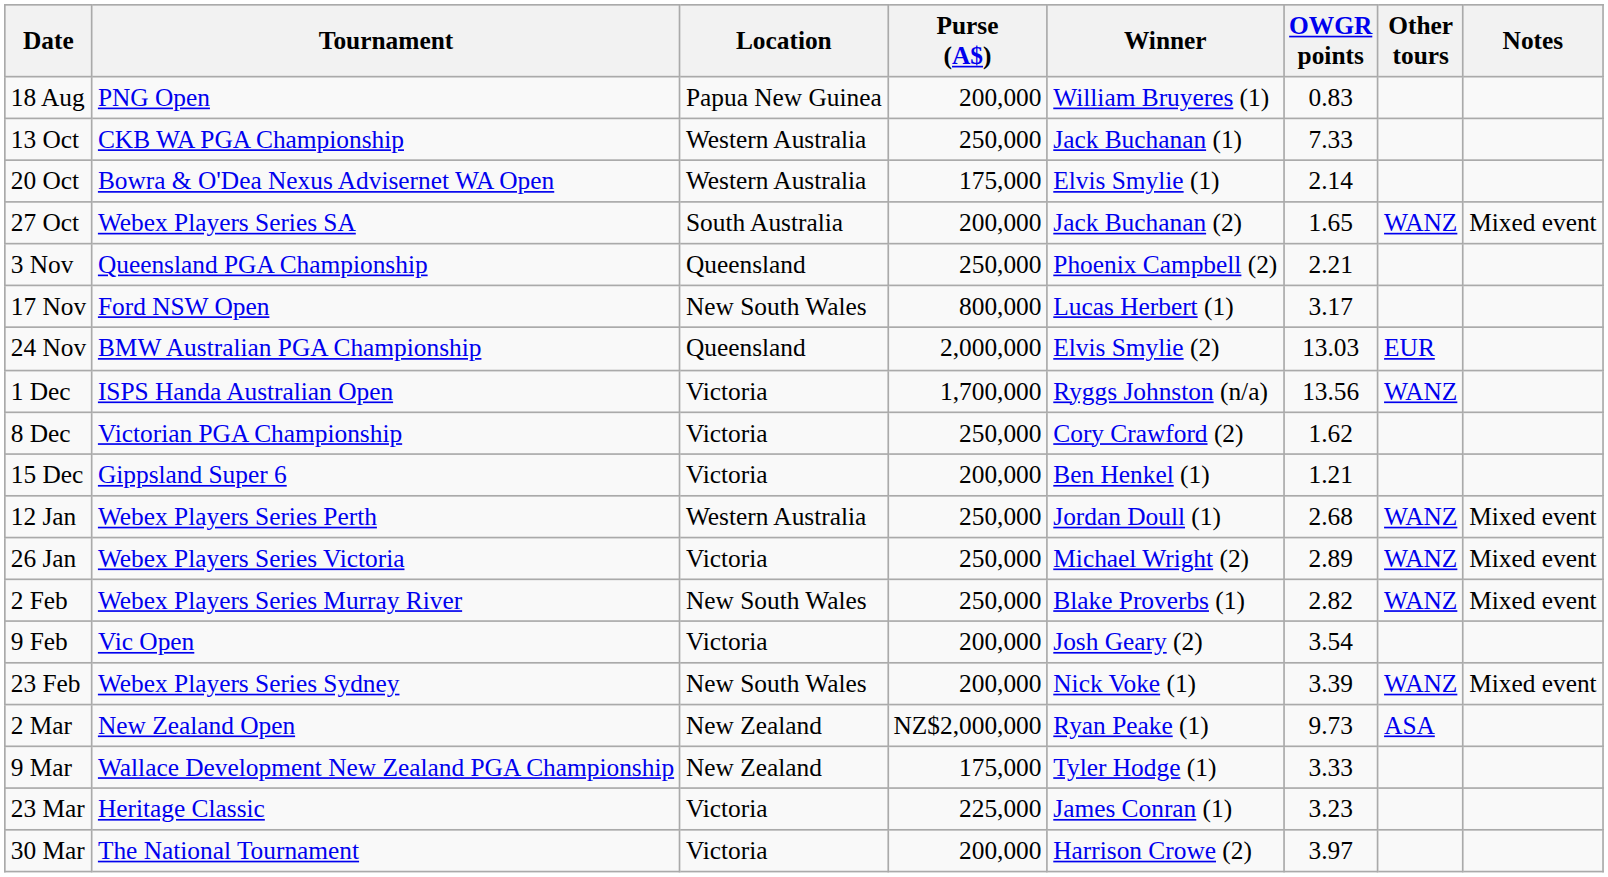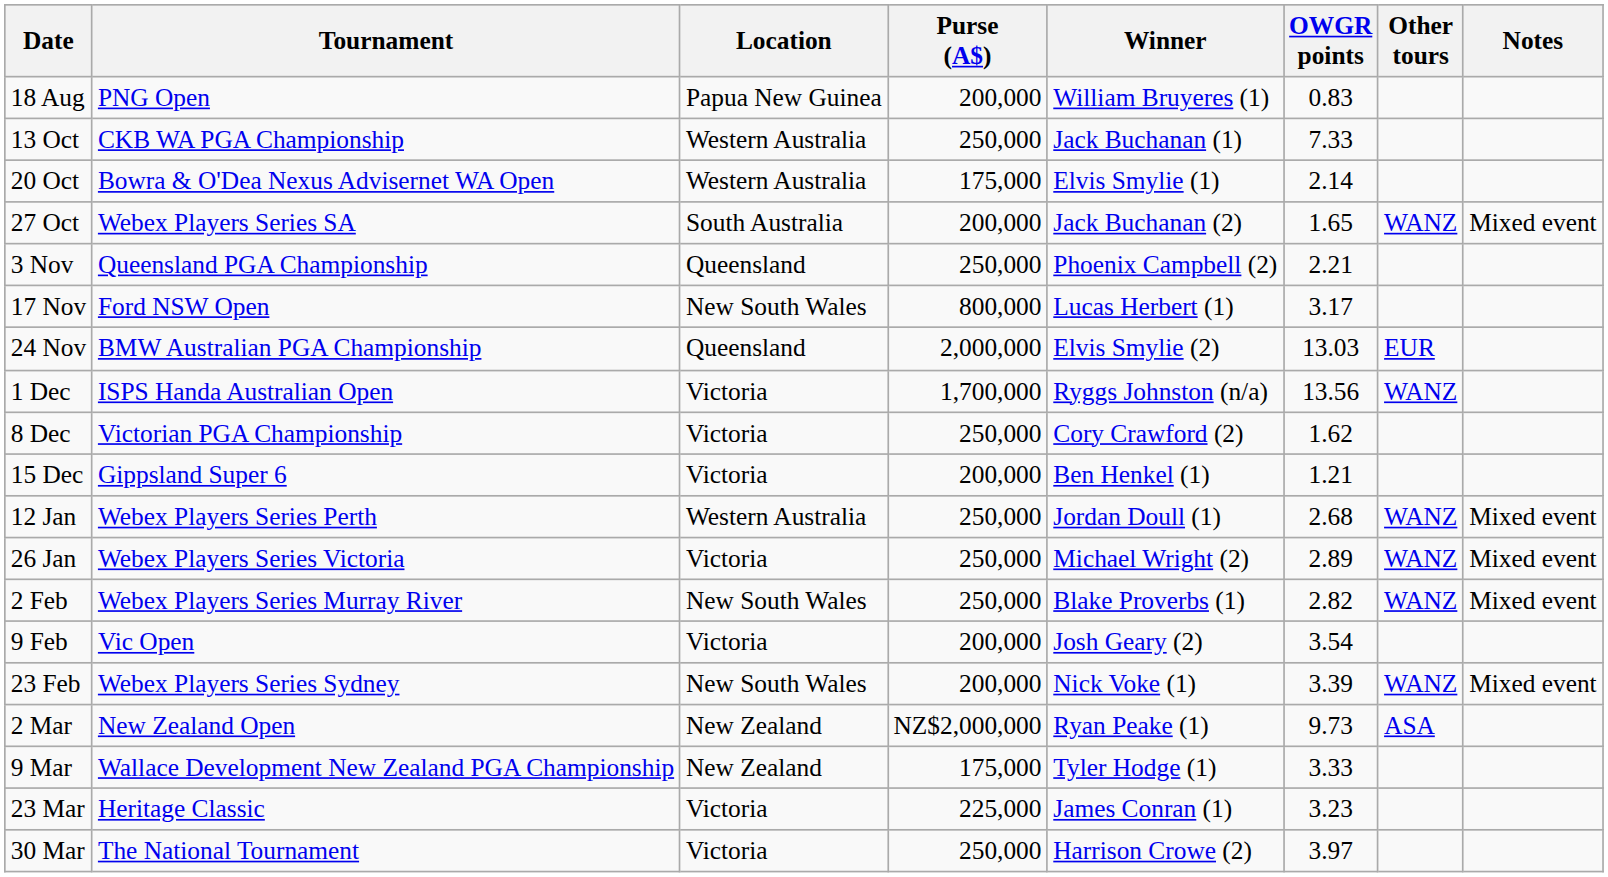30 Mar | Purse (A$): 200,000 -> 250,000
